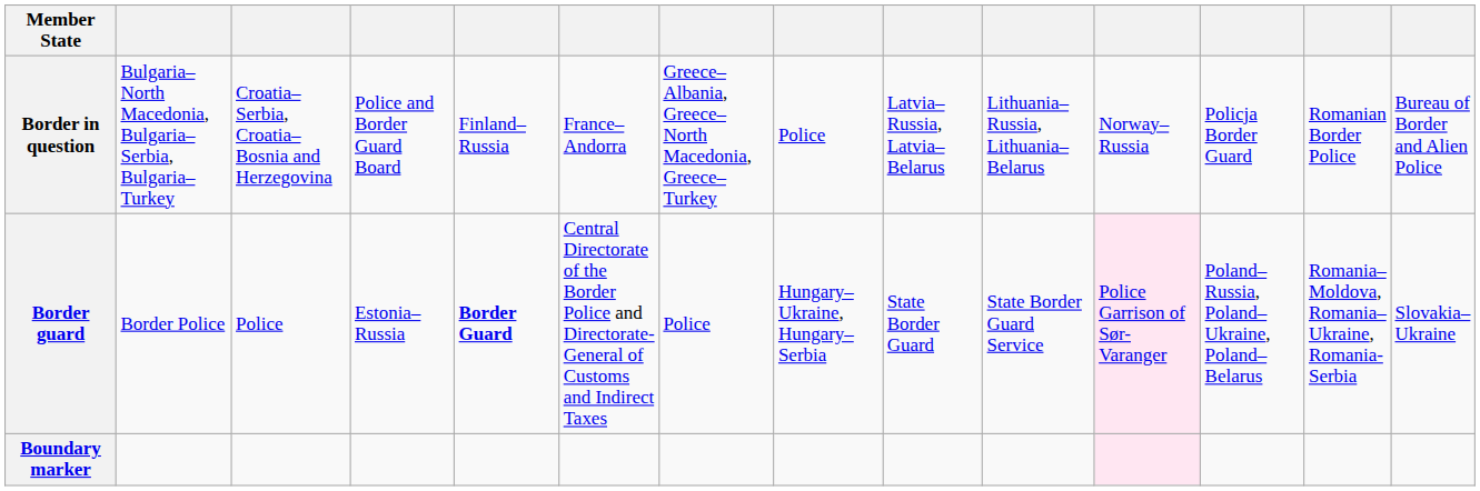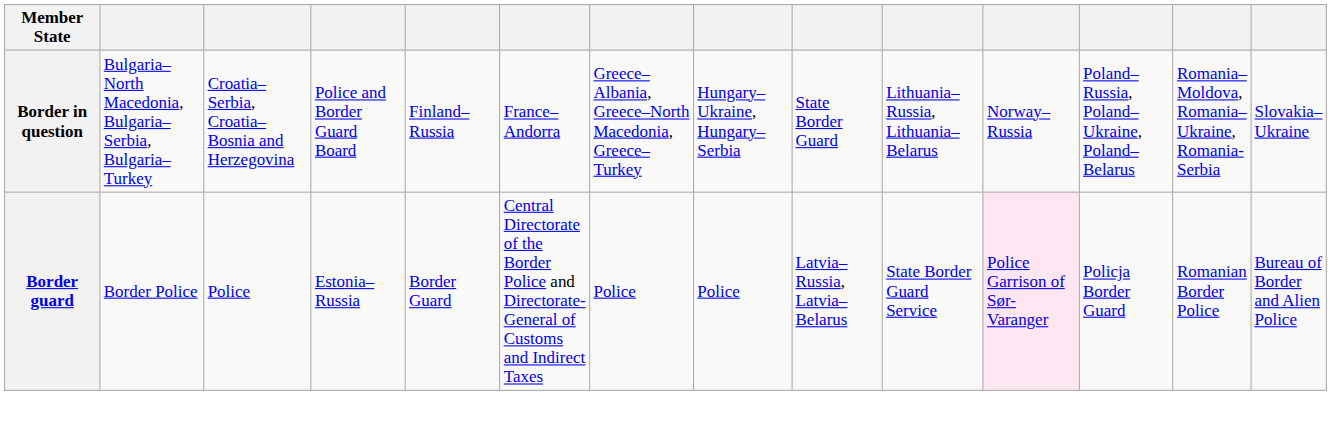Border in question | column 8: Police -> Hungary–Ukraine, Hungary–Serbia
Border in question | column 9: Latvia–Russia, Latvia–Belarus -> State Border Guard
Border in question | column 12: Policja Border Guard -> Poland–Russia, Poland–Ukraine, Poland–Belarus
Border in question | column 13: Romanian Border Police -> Romania–Moldova, Romania–Ukraine, Romania-Serbia
Border in question | column 14: Bureau of Border and Alien Police -> Slovakia–Ukraine
Border guard | column 5: bold -> normal
Border guard | column 8: Hungary–Ukraine, Hungary–Serbia -> Police
Border guard | column 9: State Border Guard -> Latvia–Russia, Latvia–Belarus
Border guard | column 12: Poland–Russia, Poland–Ukraine, Poland–Belarus -> Policja Border Guard
Border guard | column 13: Romania–Moldova, Romania–Ukraine, Romania-Serbia -> Romanian Border Police
Border guard | column 14: Slovakia–Ukraine -> Bureau of Border and Alien Police
- row: Boundary marker
